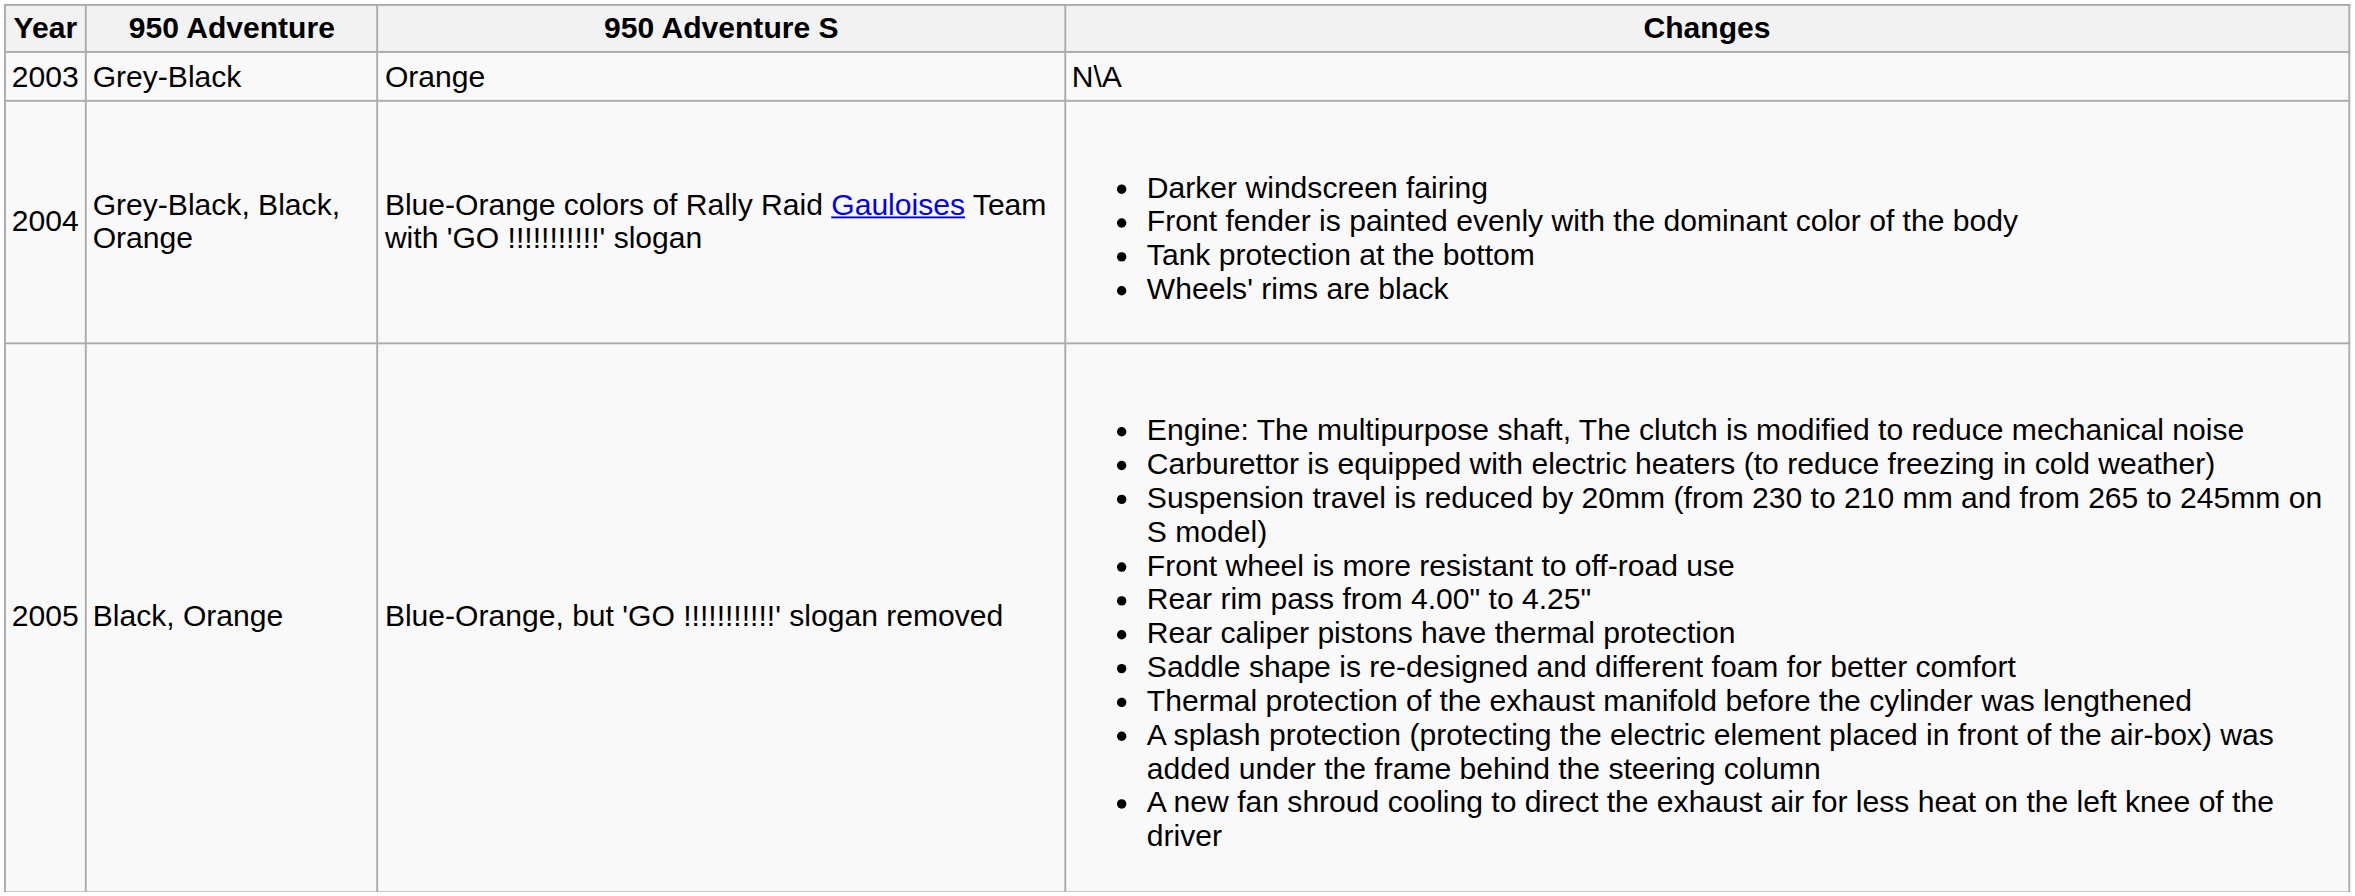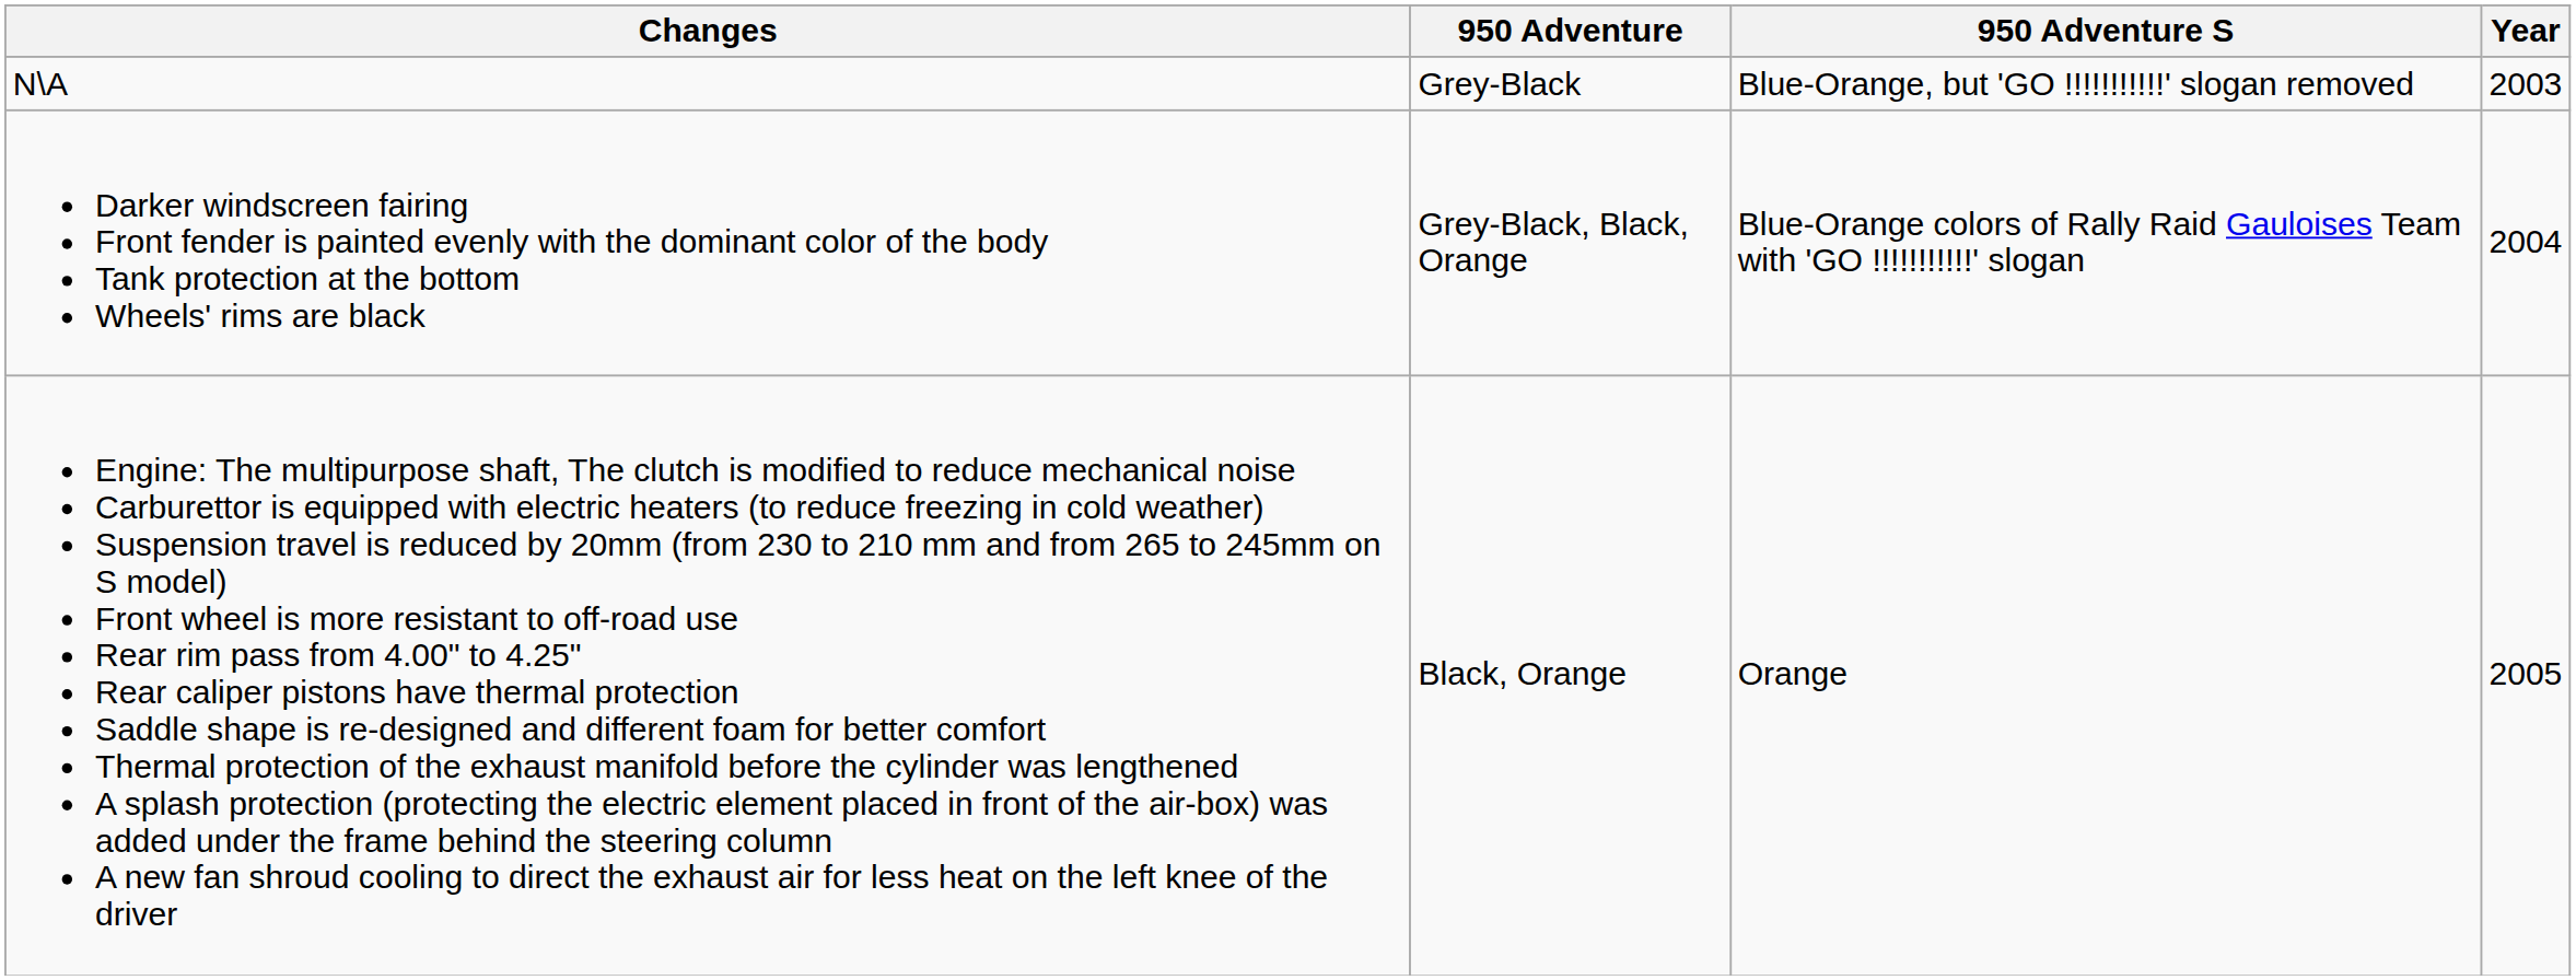columns swapped: Year <-> Changes
Grey-Black | 950 Adventure S: Orange -> Blue-Orange, but 'GO !!!!!!!!!!!' slogan removed
Black, Orange | 950 Adventure S: Blue-Orange, but 'GO !!!!!!!!!!!' slogan removed -> Orange
